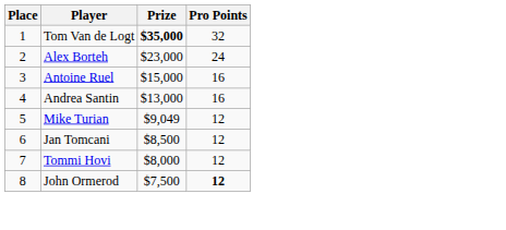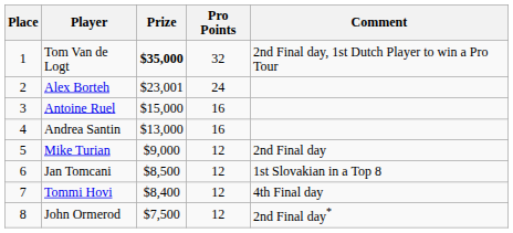+ column: Comment | 2nd Final day, 1st Dutch Player to win a Pro Tour | 2nd Final day | 1st Slovakian in a Top 8 | 4th Final day | 2nd Final day*
Alex Borteh | Prize: $23,000 -> $23,001
Mike Turian | Prize: $9,049 -> $9,000
Tommi Hovi | Prize: $8,000 -> $8,400
John Ormerod | Pro Points: bold -> normal
